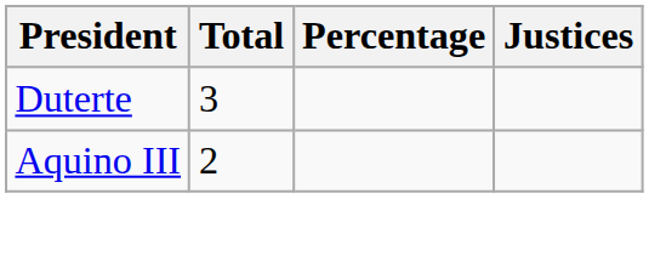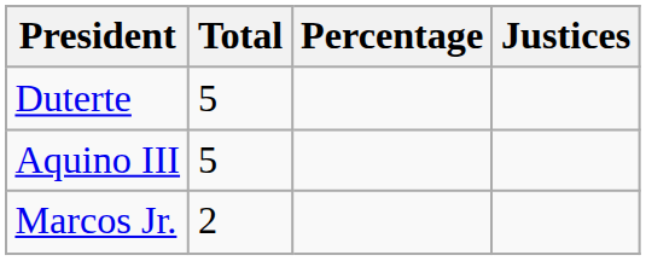Duterte | Total: 3 -> 5
Aquino III | Total: 2 -> 5
+ row: Marcos Jr. | 2
